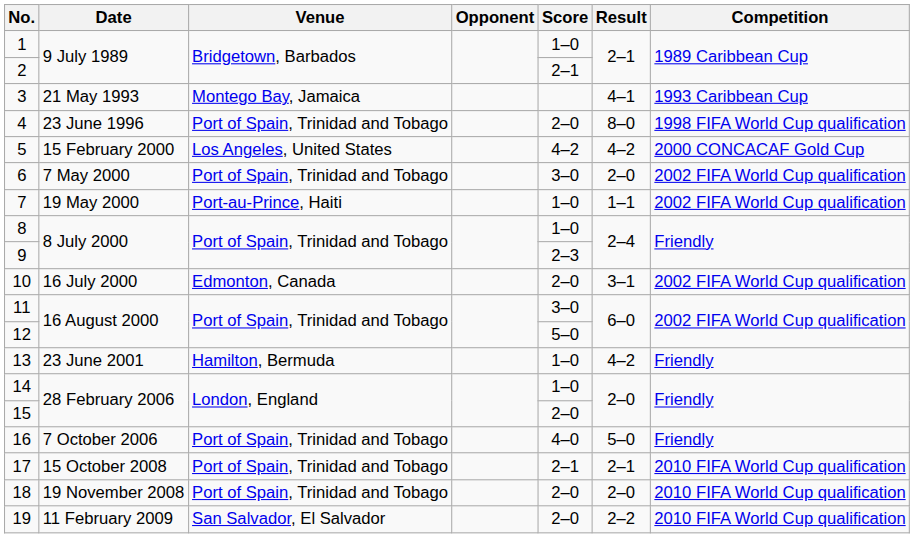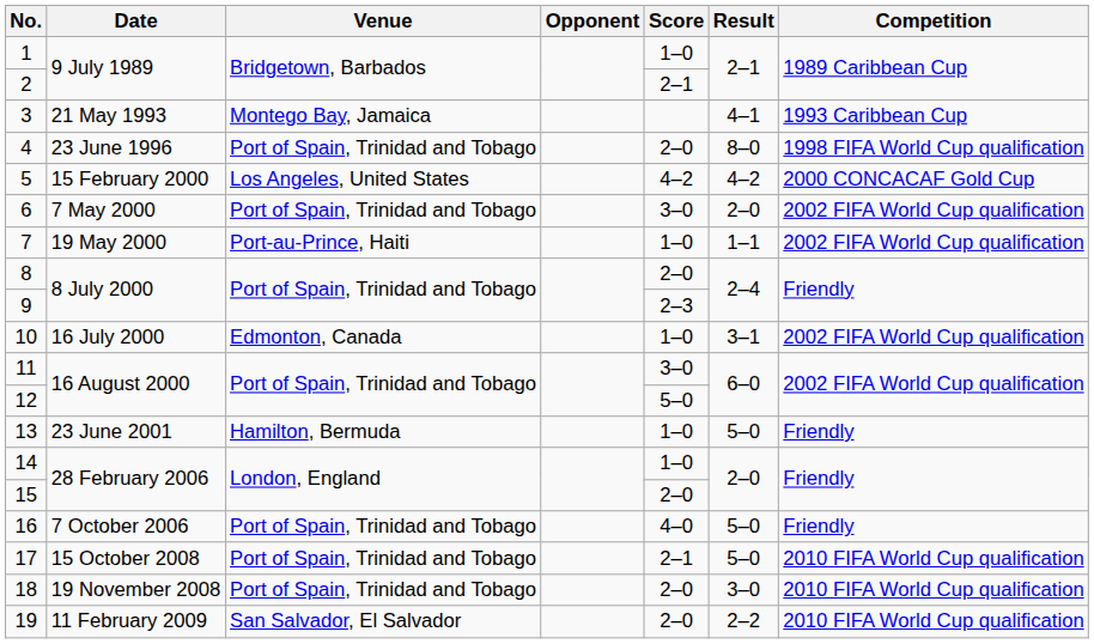8 | Score: 1–0 -> 2–0
10 | Score: 2–0 -> 1–0
13 | Result: 4–2 -> 5–0
17 | Result: 2–1 -> 5–0
18 | Result: 2–0 -> 3–0
